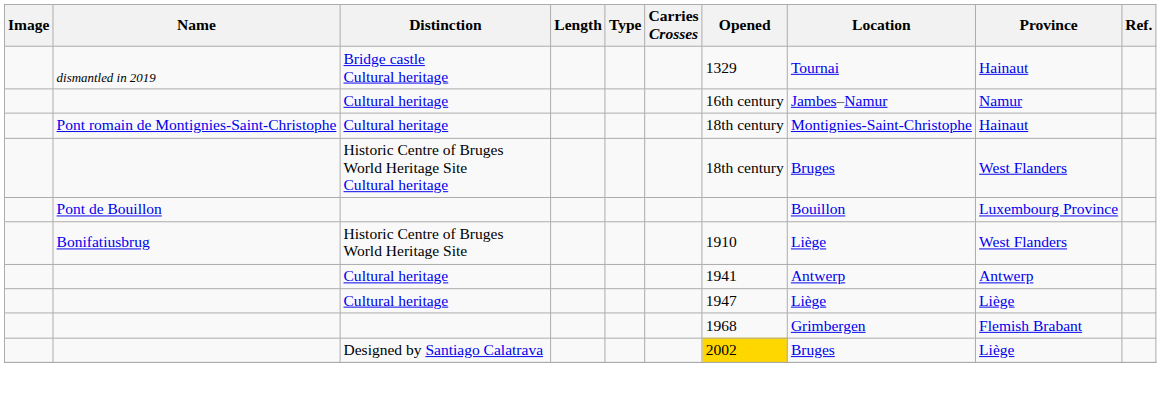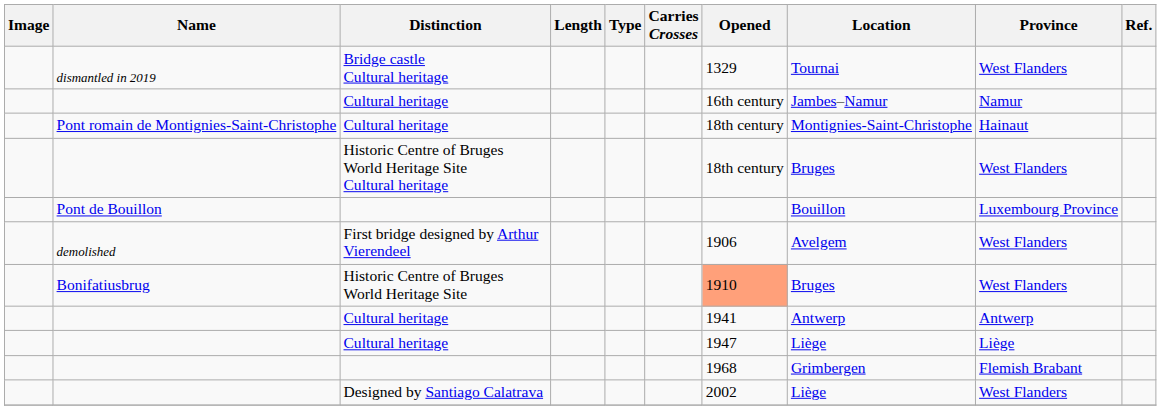Bridge castle Cultural heritage | Province: Hainaut -> West Flanders
+ row: demolished | First bridge designed by Arthur Vierendeel | 1906 | Avelgem | West Flanders
Historic Centre of Bruges World Heritage Site | Opened: no background -> lightsalmon background
Historic Centre of Bruges World Heritage Site | Location: Liège -> Bruges
Designed by Santiago Calatrava | Opened: gold background -> no background
Designed by Santiago Calatrava | Location: Bruges -> Liège
Designed by Santiago Calatrava | Province: Liège -> West Flanders
